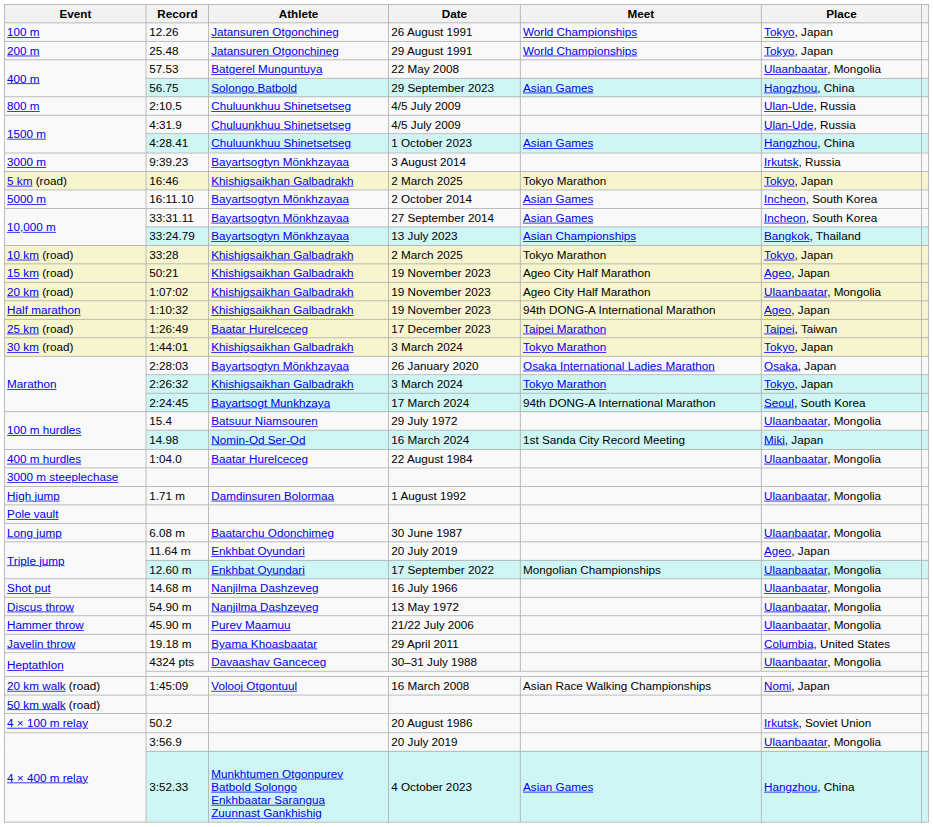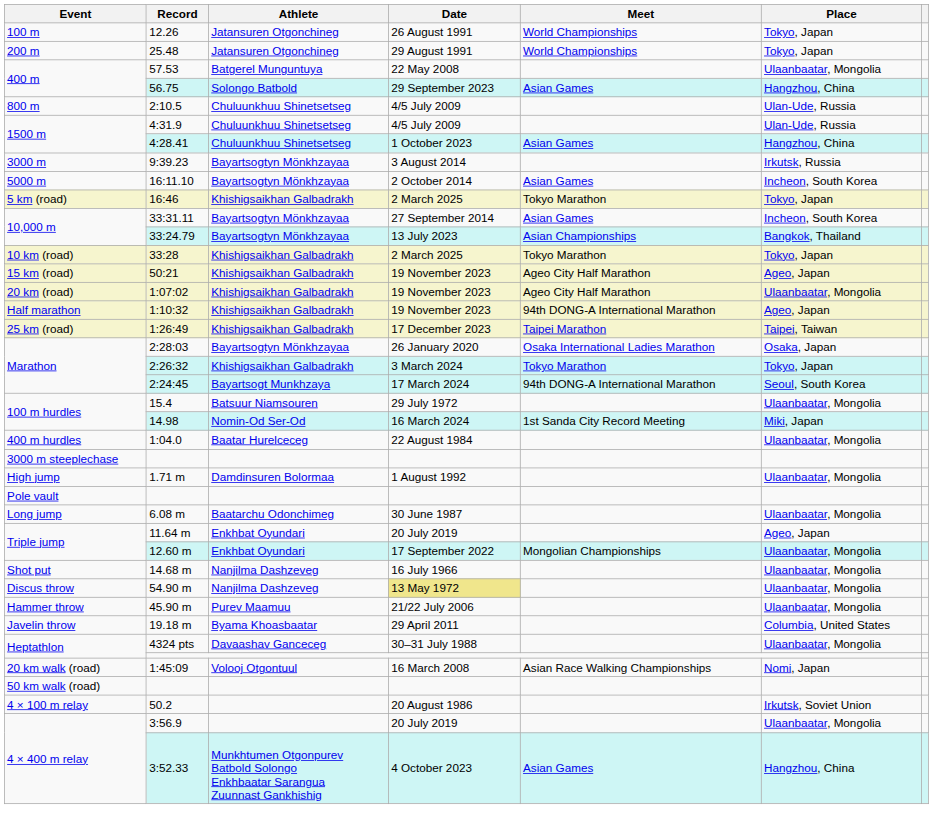rows swapped: 16:11.10 <-> 16:46
1:26:49 | Athlete: Baatar Hurelceceg -> Khishigsaikhan Galbadrakh
- row: 30 km (road) | 1:44:01 | Khishigsaikhan Galbadrakh | 3 March 2024 | Tokyo Marathon | Tokyo, Japan
54.90 m | Date: no background -> khaki background
